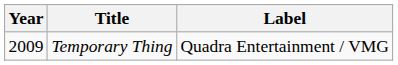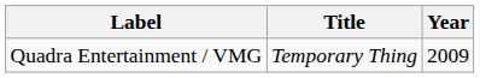columns swapped: Year <-> Label
